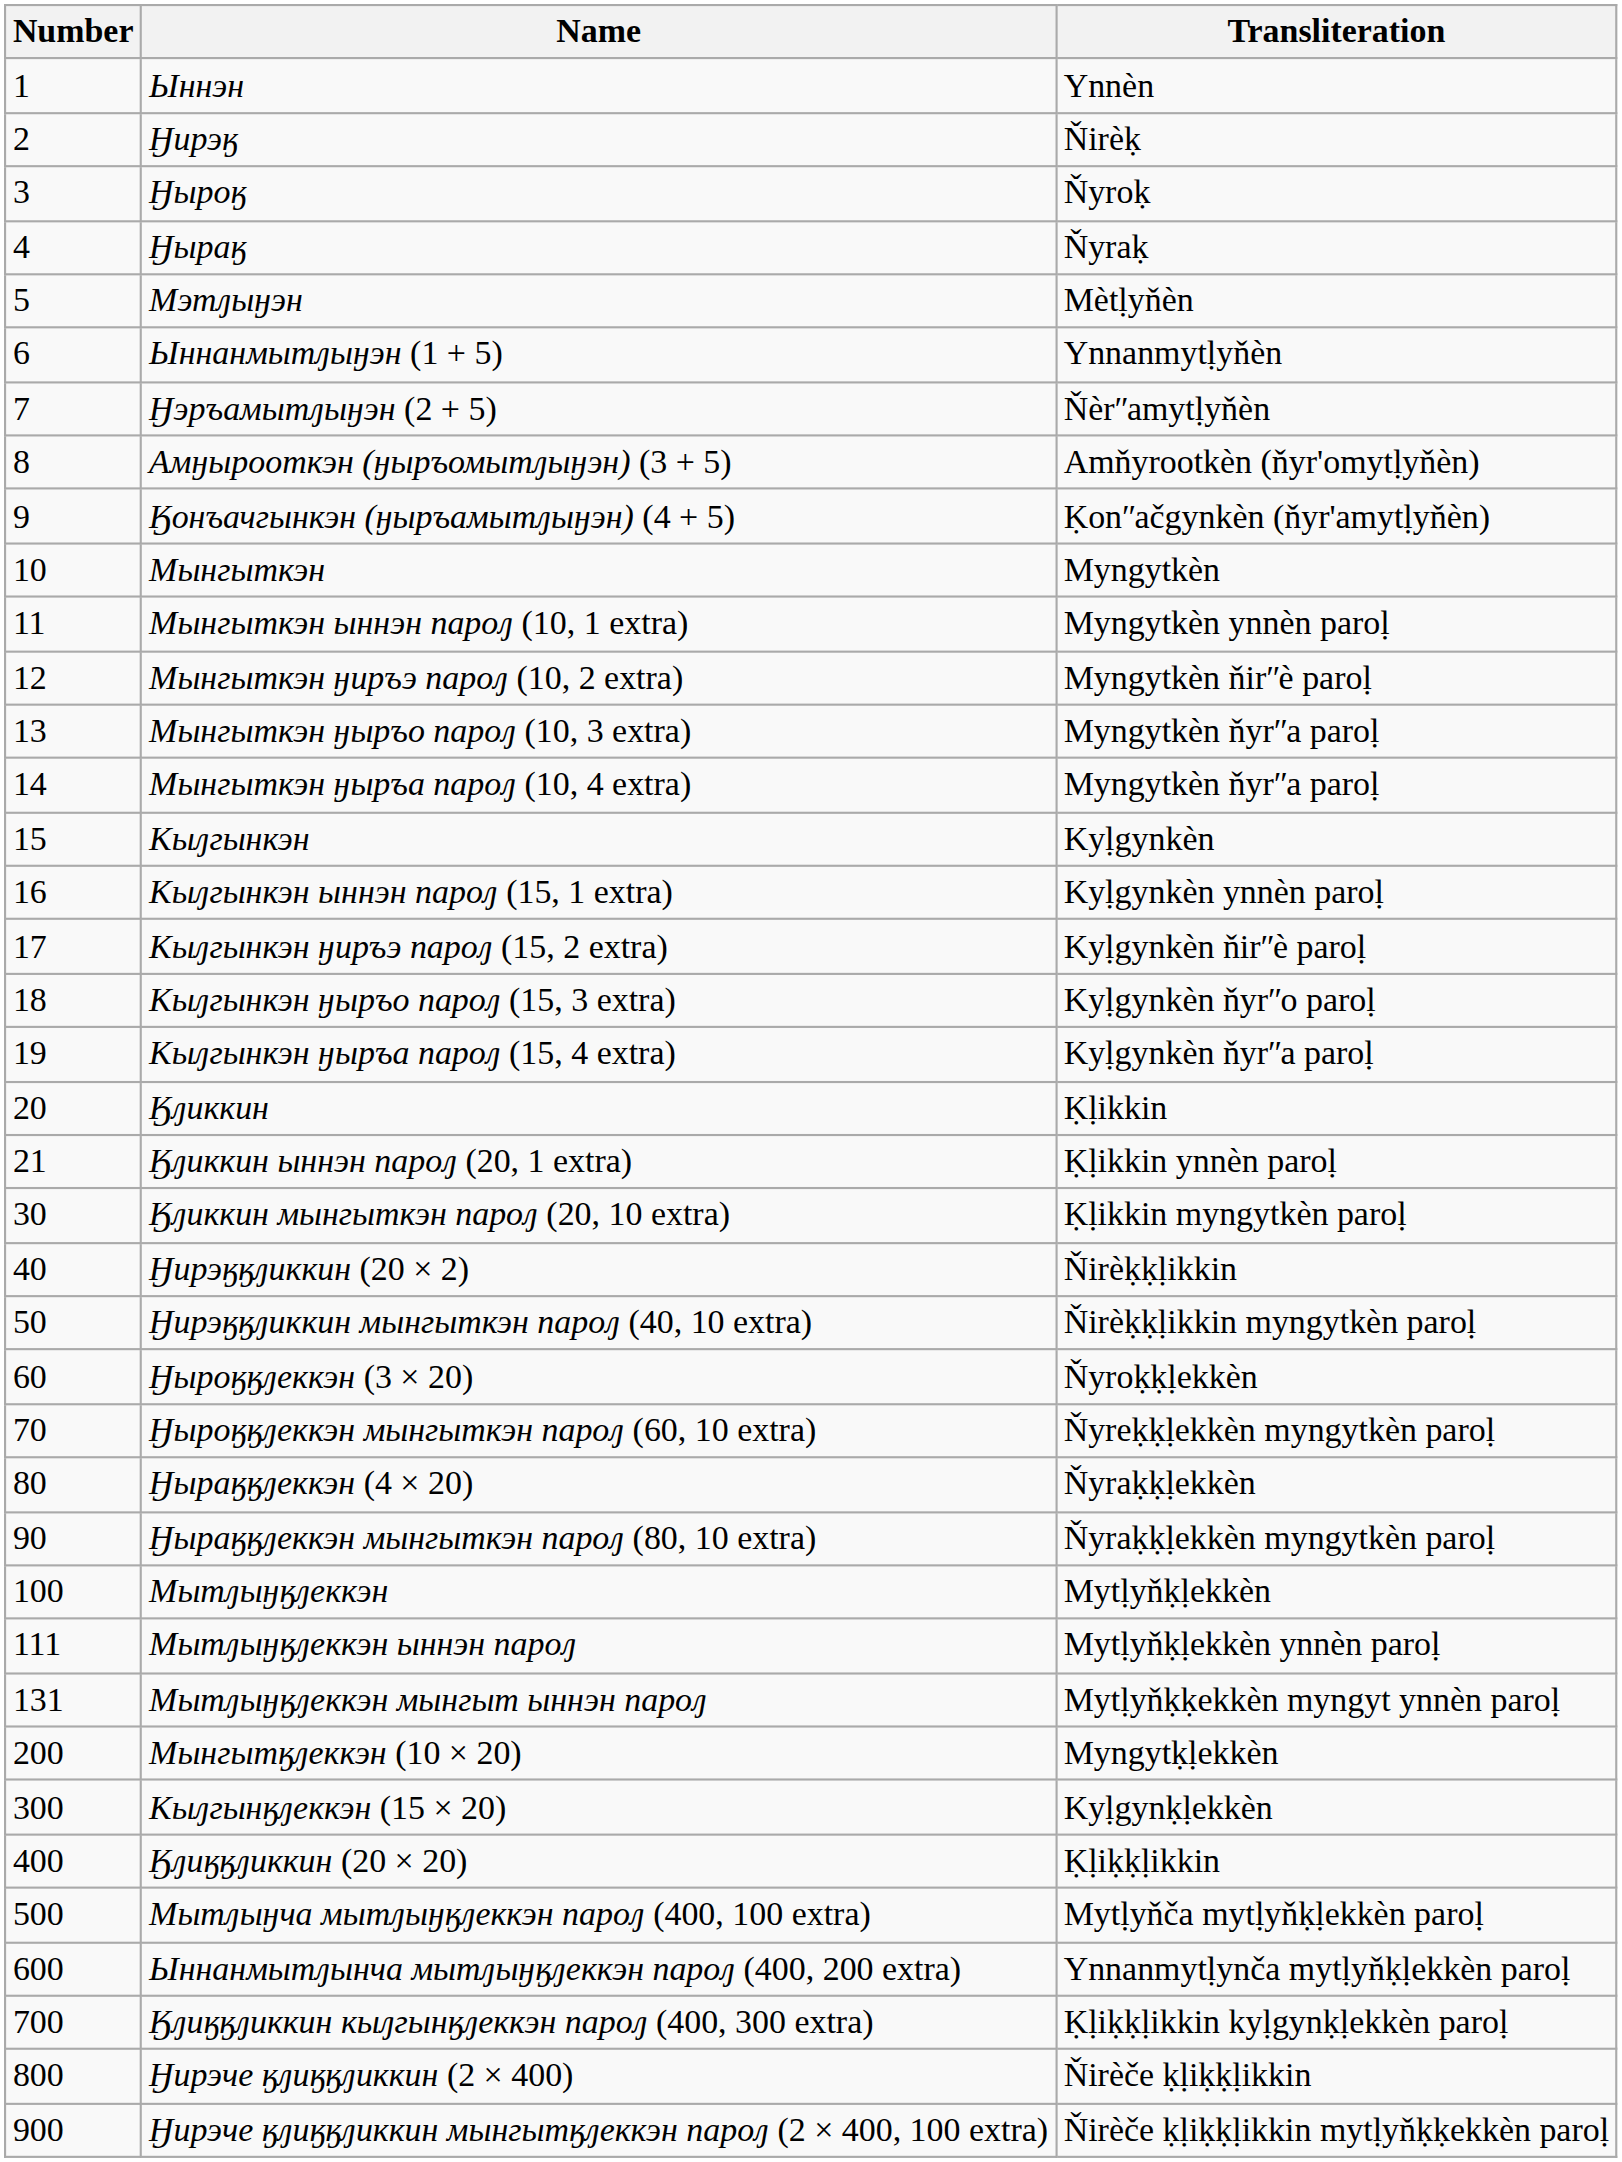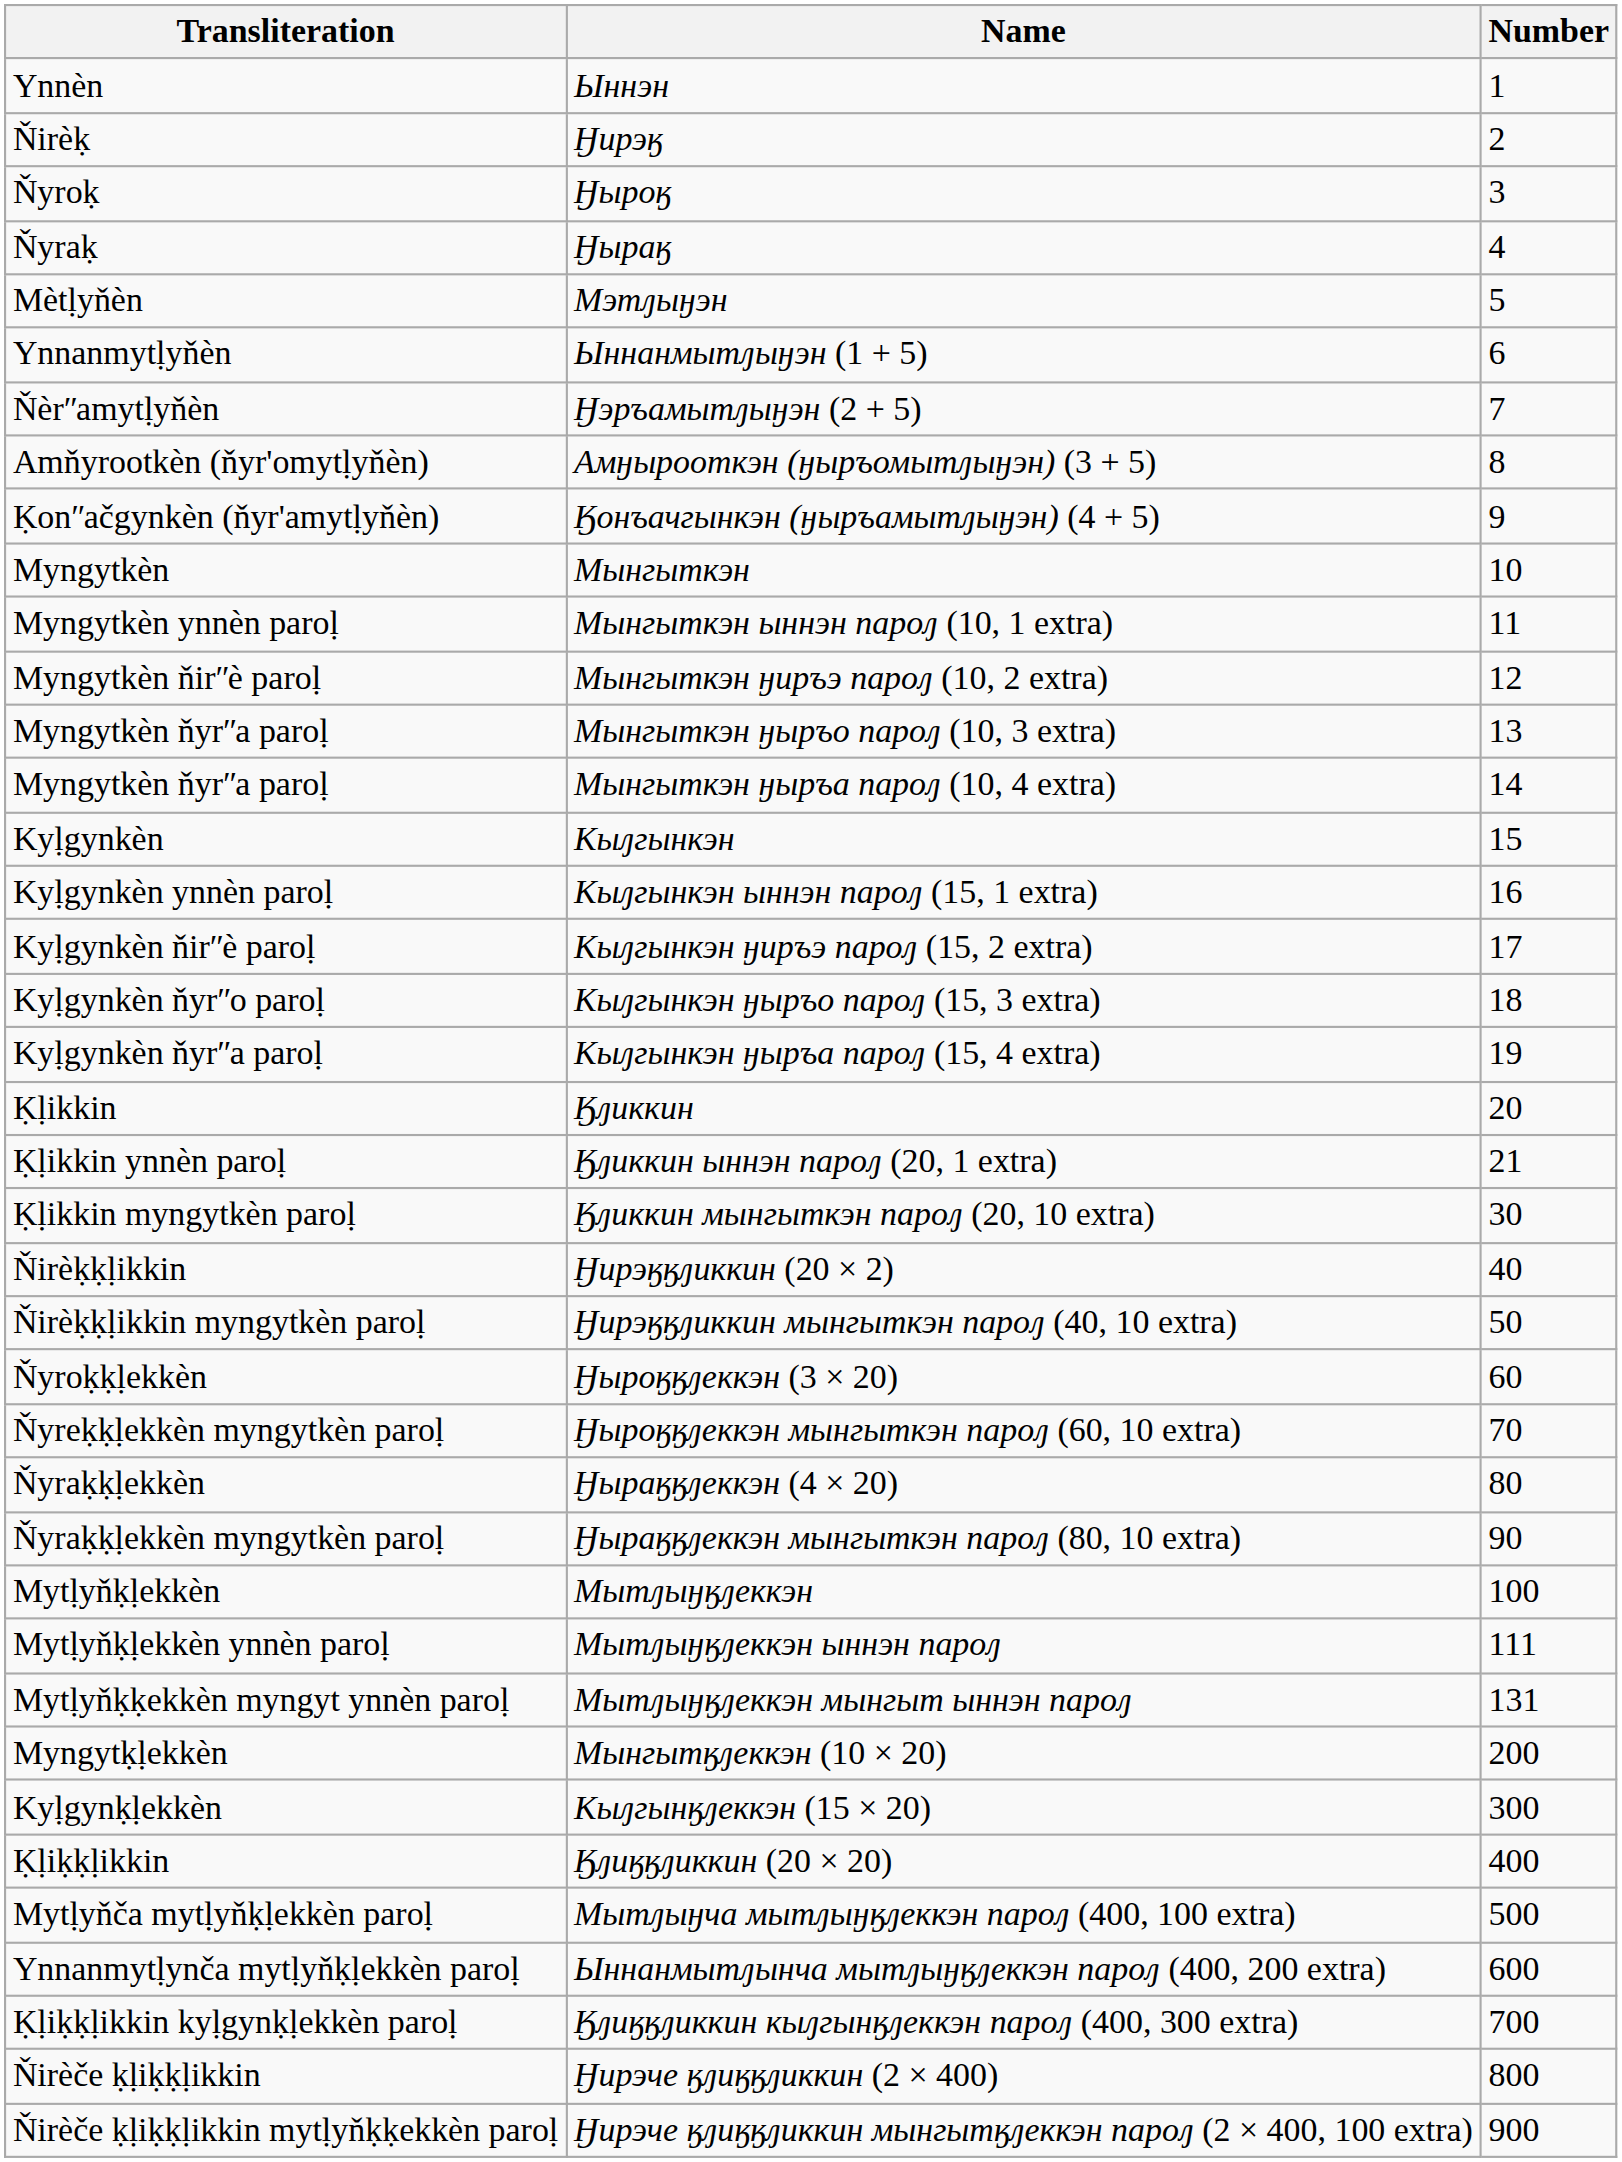columns swapped: Number <-> Transliteration
